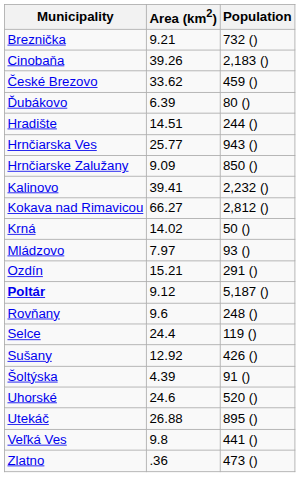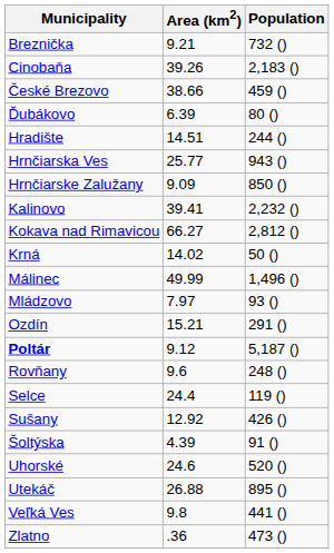České Brezovo | Area (km2): 33.62 -> 38.66
+ row: Málinec | 49.99 | 1,496 ()
